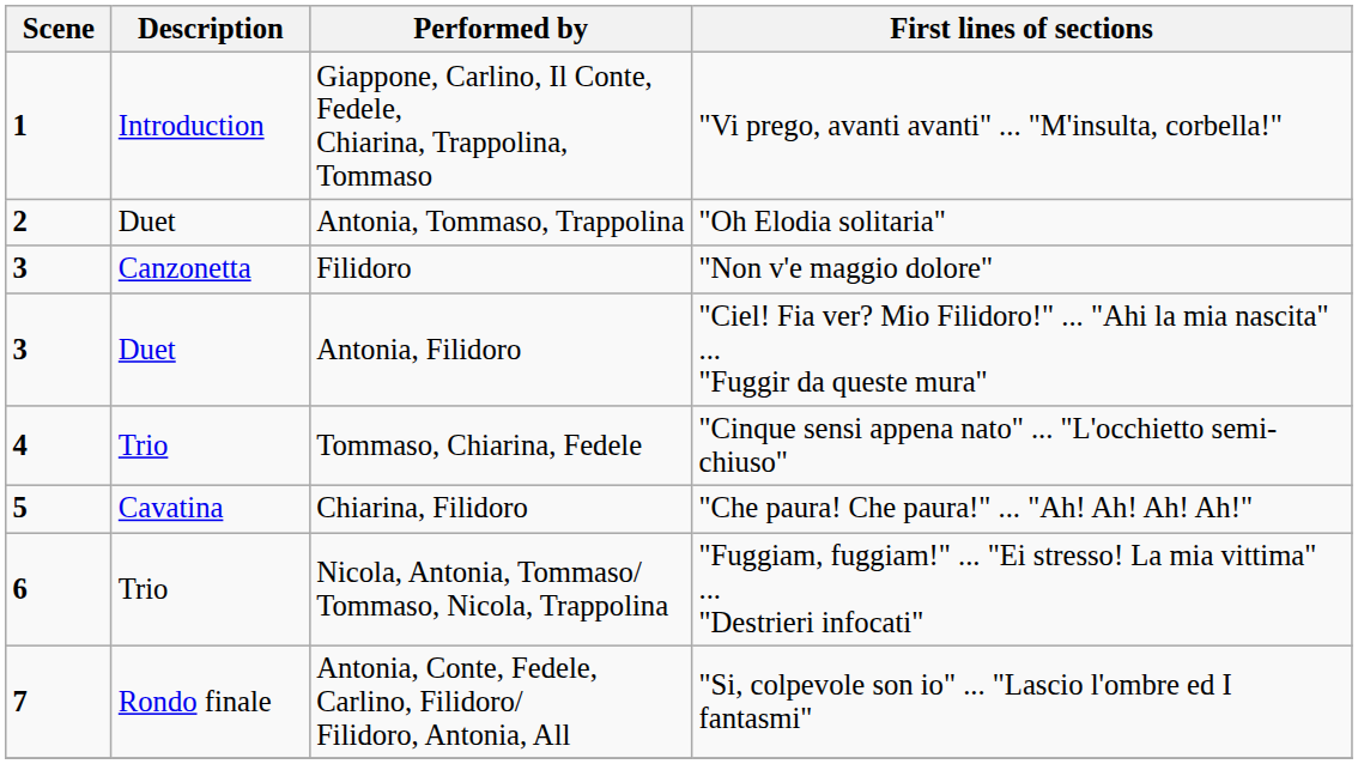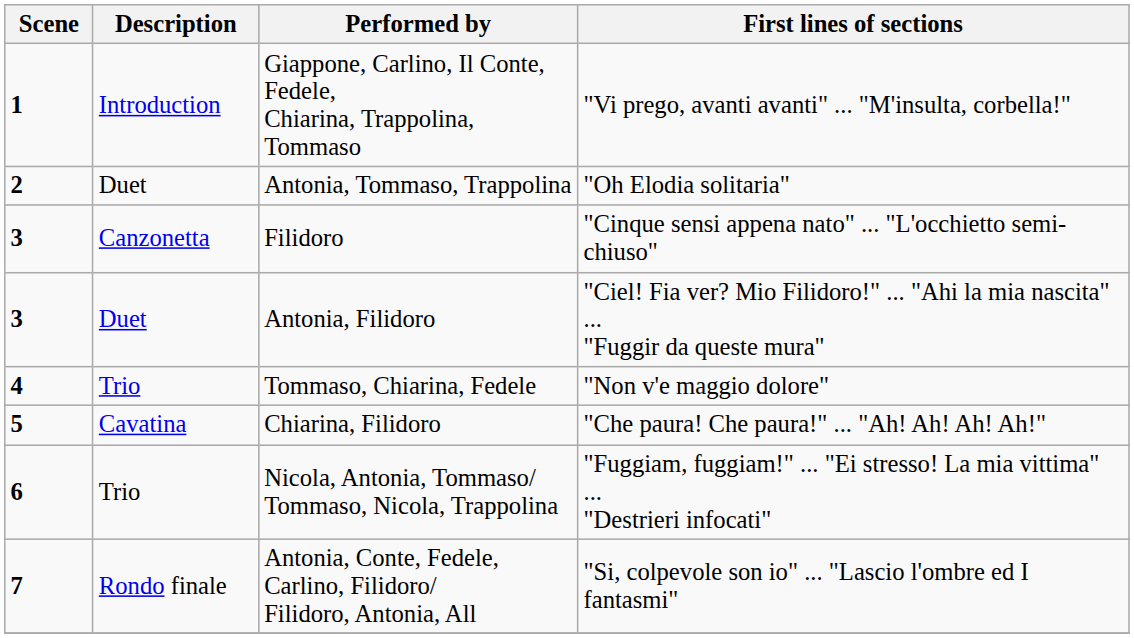Filidoro | First lines of sections: "Non v'e maggio dolore" -> "Cinque sensi appena nato" ... "L'occhietto semi-chiuso"
Tommaso, Chiarina, Fedele | First lines of sections: "Cinque sensi appena nato" ... "L'occhietto semi-chiuso" -> "Non v'e maggio dolore"
